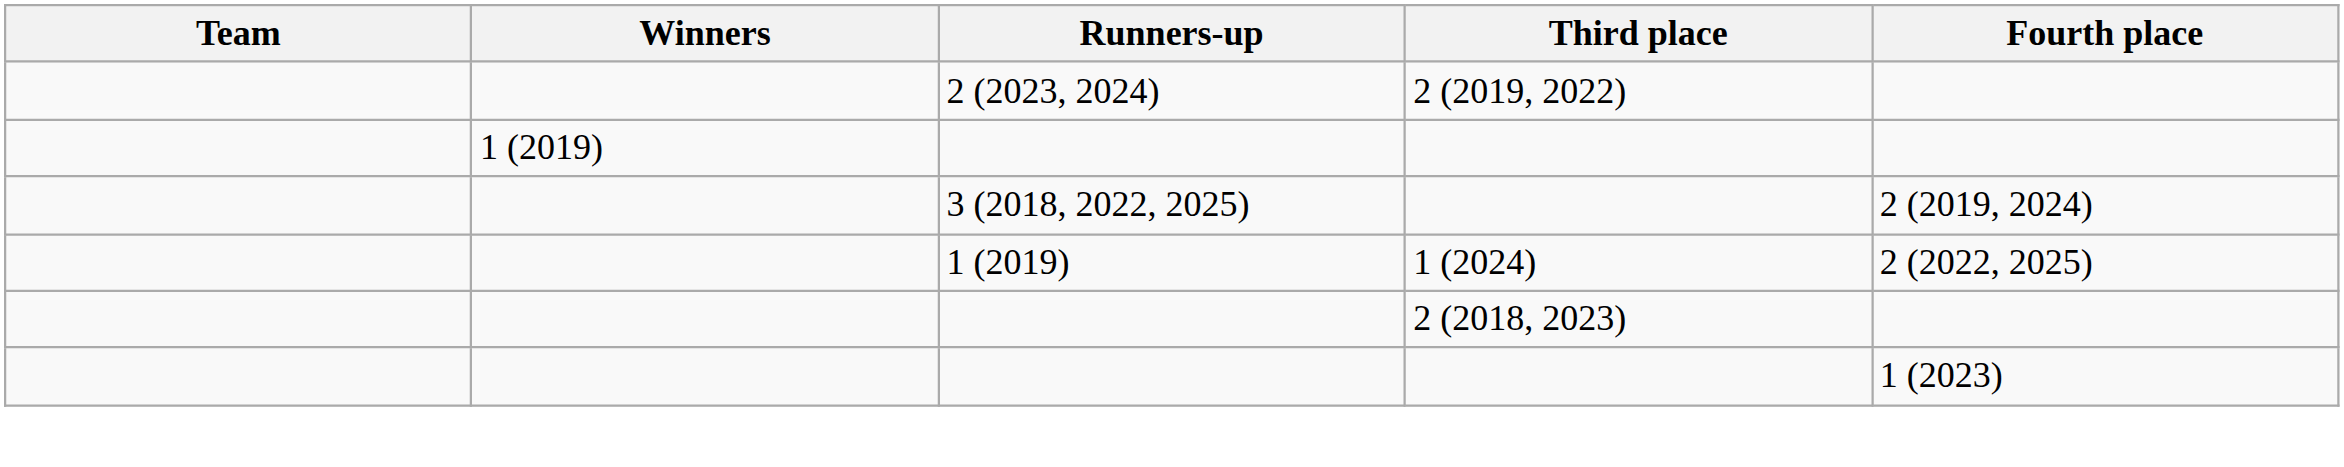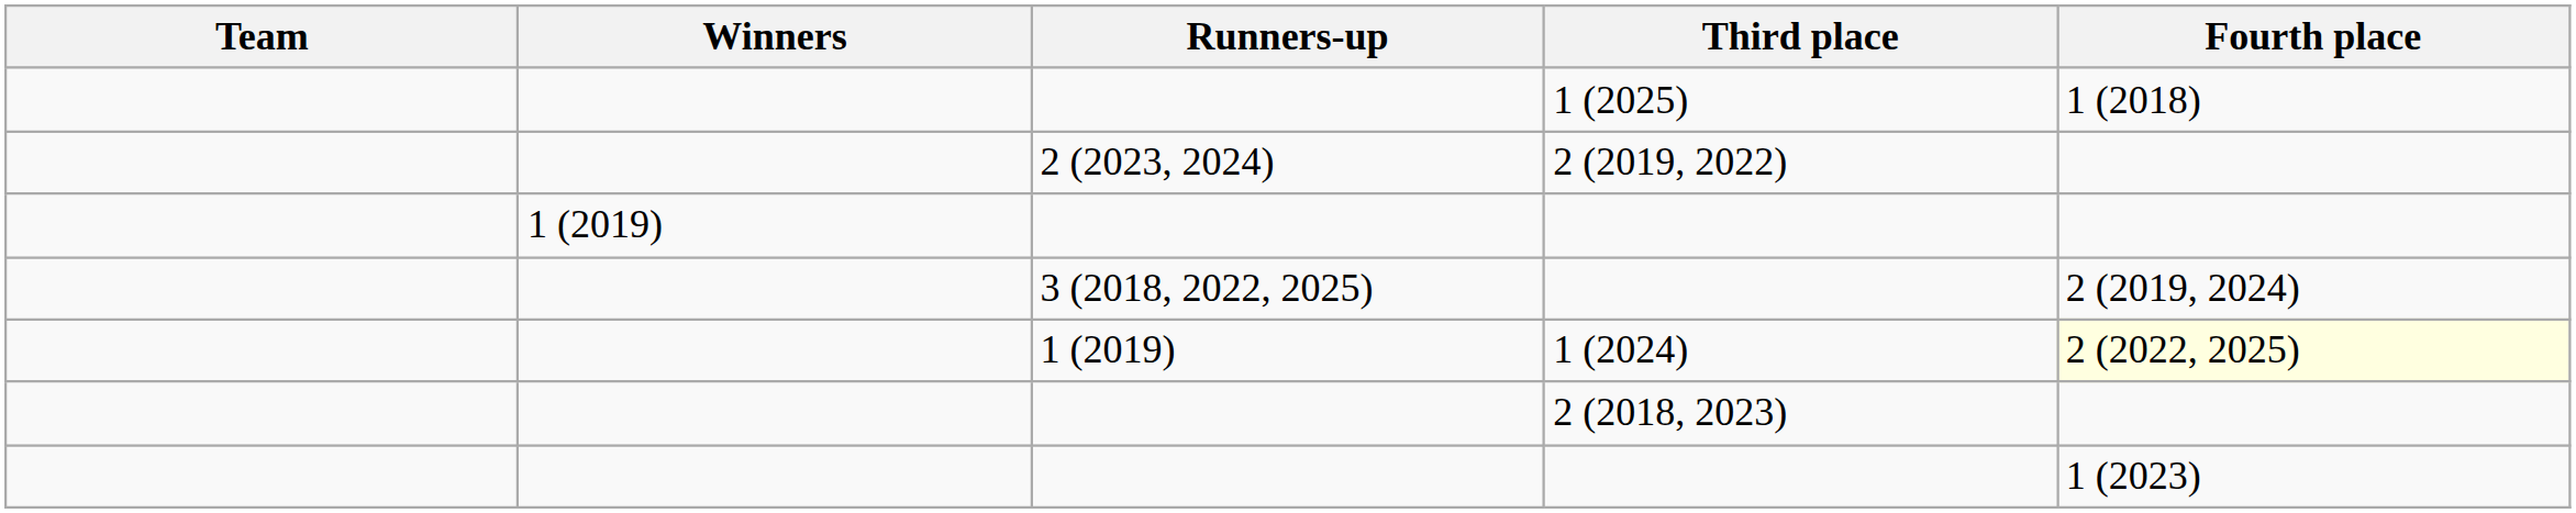+ row: 1 (2025) | 1 (2018)
1 (2024) | Fourth place: no background -> lightyellow background
